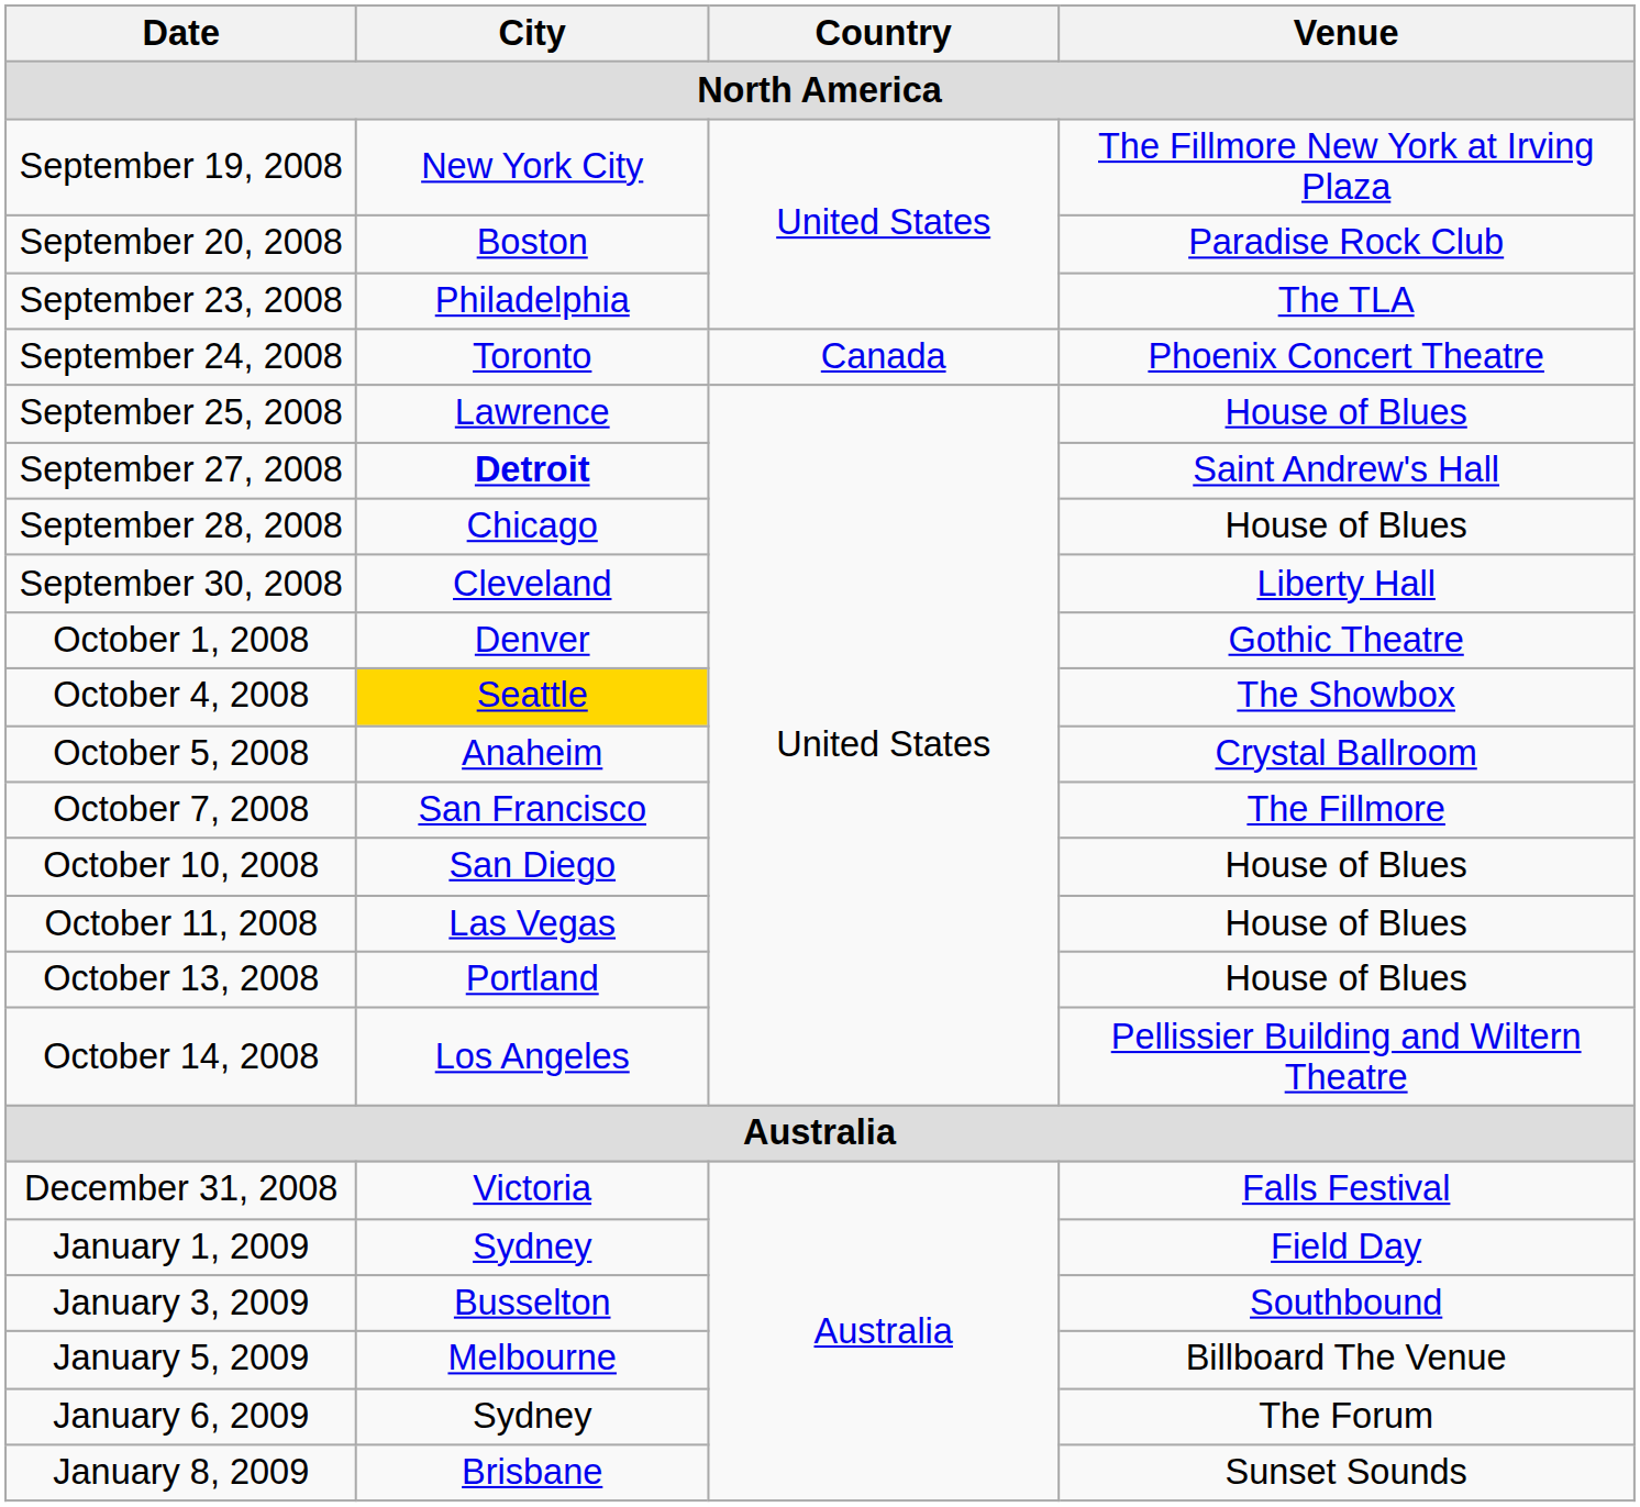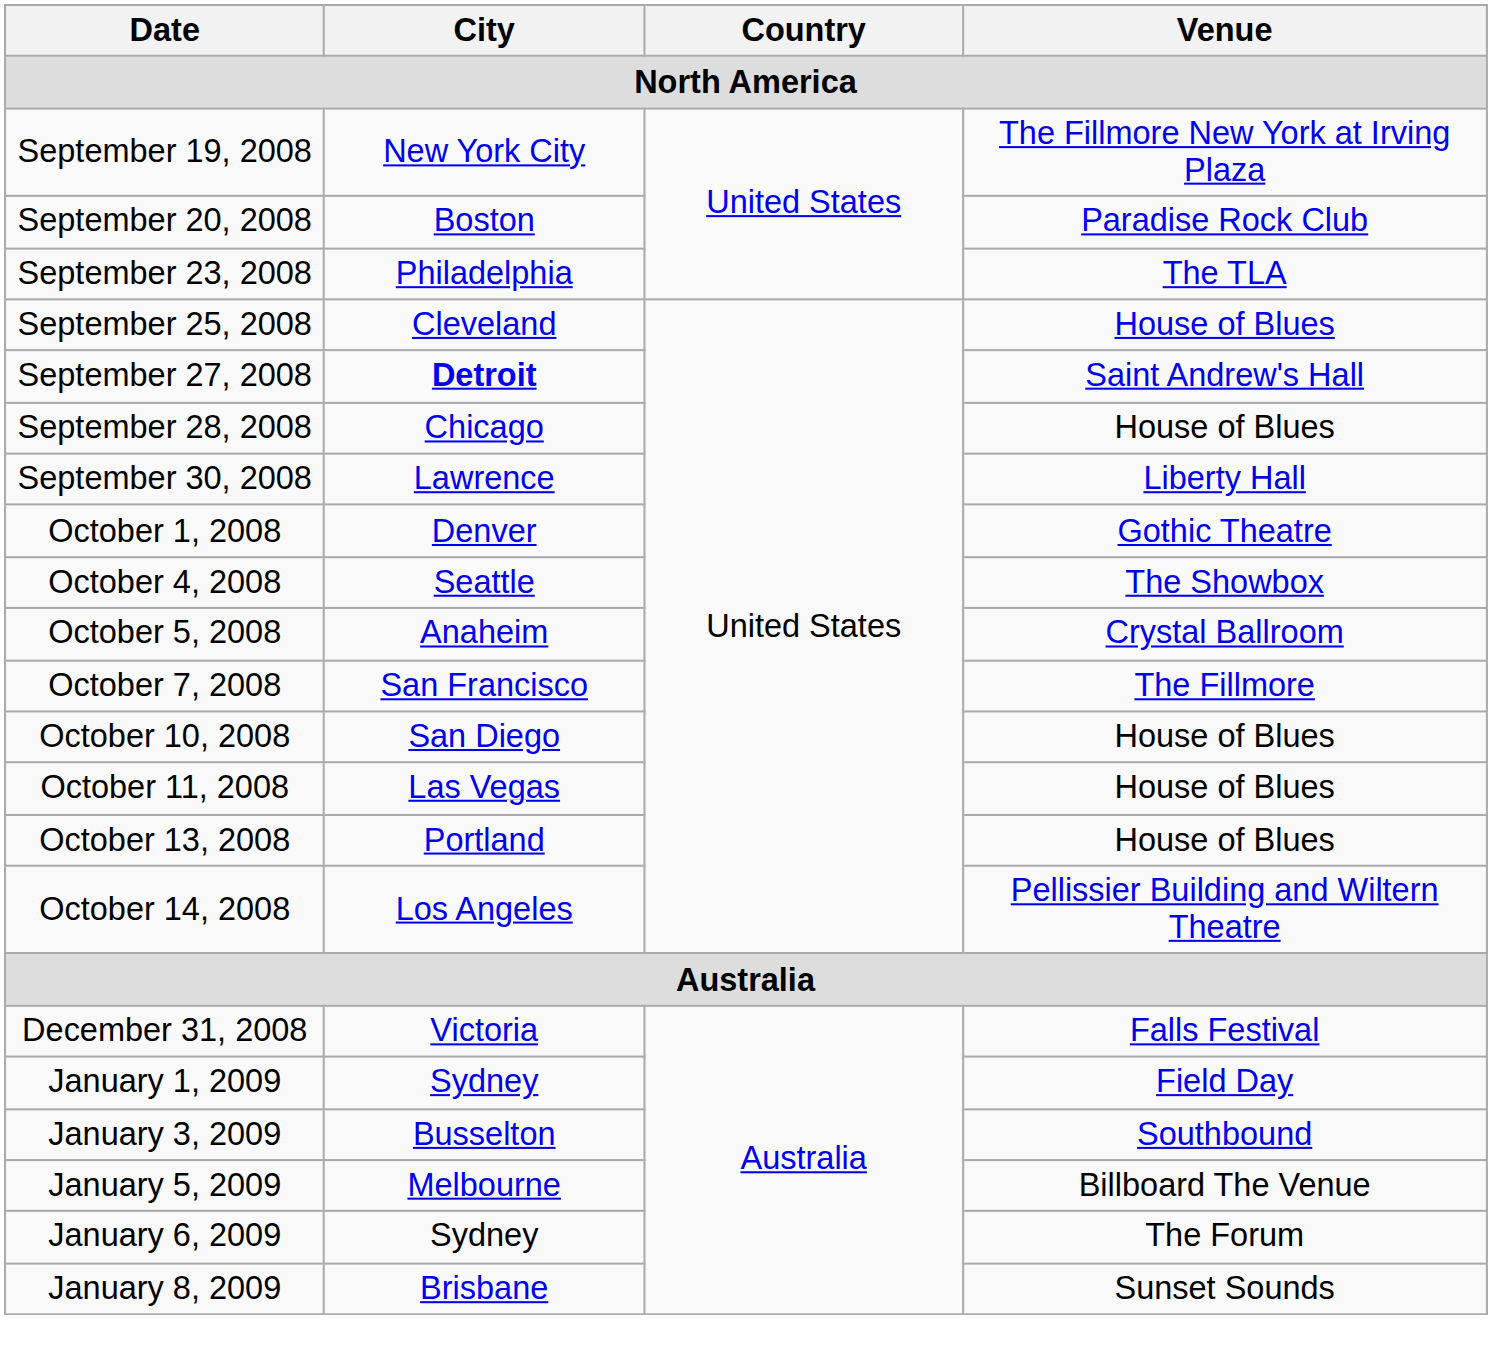- row: September 24, 2008 | Toronto | Canada | Phoenix Concert Theatre
September 25, 2008 | City: Lawrence -> Cleveland
September 30, 2008 | City: Cleveland -> Lawrence
October 4, 2008 | City: gold background -> no background
